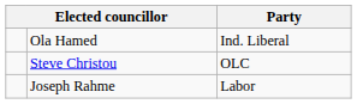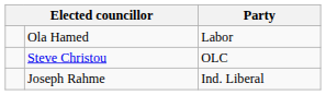Ola Hamed | Party: Ind. Liberal -> Labor
Joseph Rahme | Party: Labor -> Ind. Liberal
